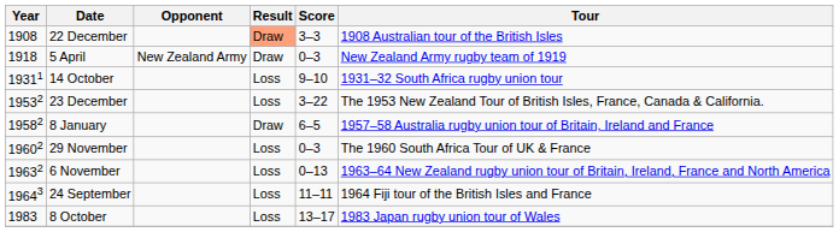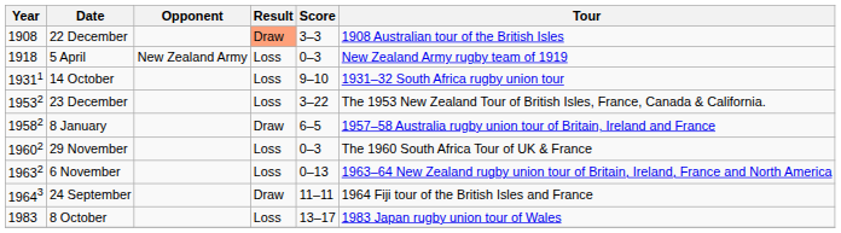5 April | Result: Draw -> Loss
24 September | Result: Loss -> Draw
